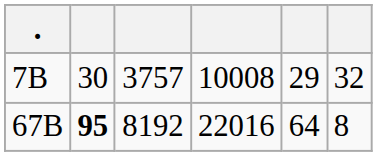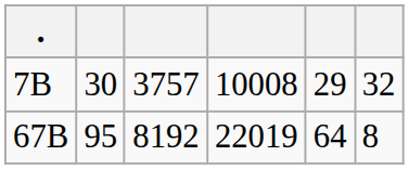67B | column 2: bold -> normal
67B | column 4: 22016 -> 22019
